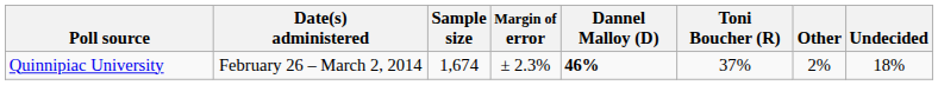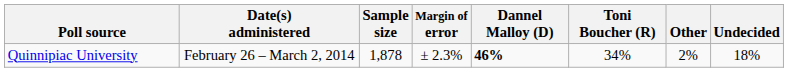Quinnipiac University | Sample size: 1,674 -> 1,878
Quinnipiac University | Toni Boucher (R): 37% -> 34%
